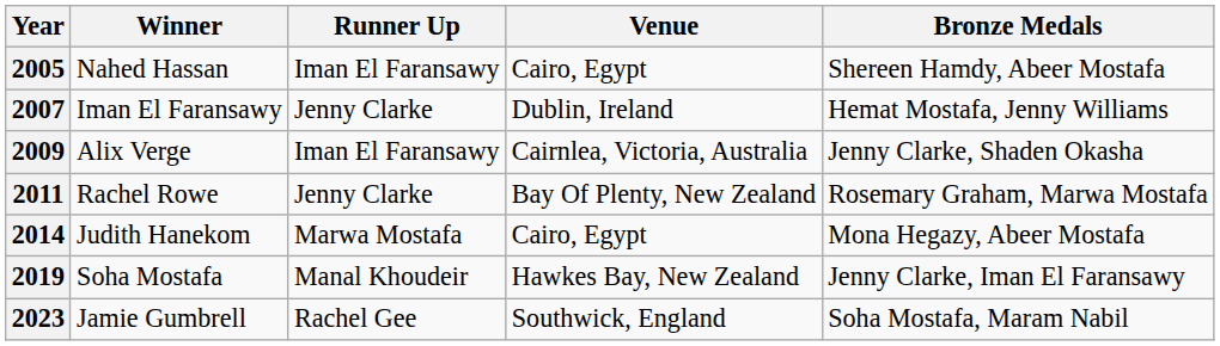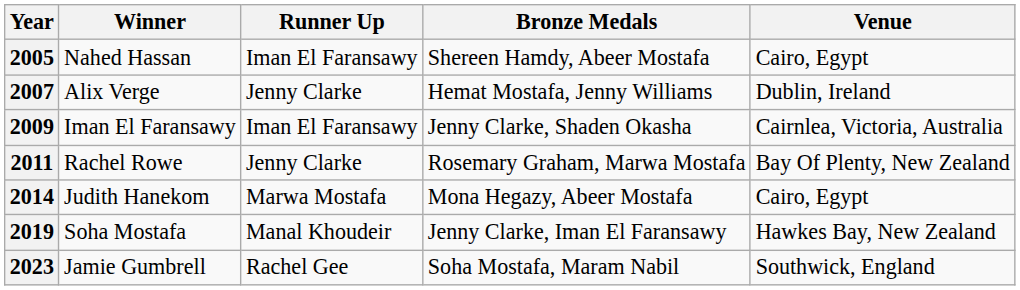columns swapped: Bronze Medals <-> Venue
2007 | Winner: Iman El Faransawy -> Alix Verge
2009 | Winner: Alix Verge -> Iman El Faransawy
